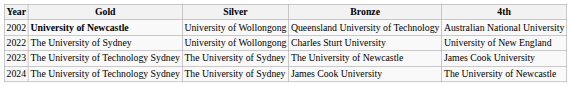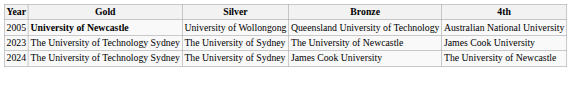Queensland University of Technology | Year: 2002 -> 2005
- row: 2022 | The University of Sydney | University of Wollongong | Charles Sturt University | University of New England
